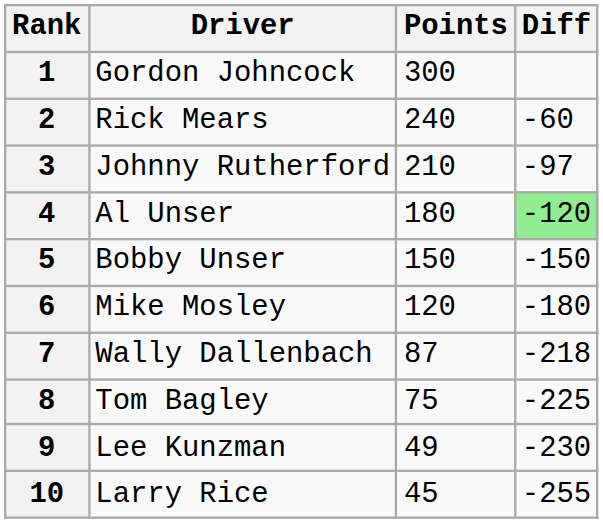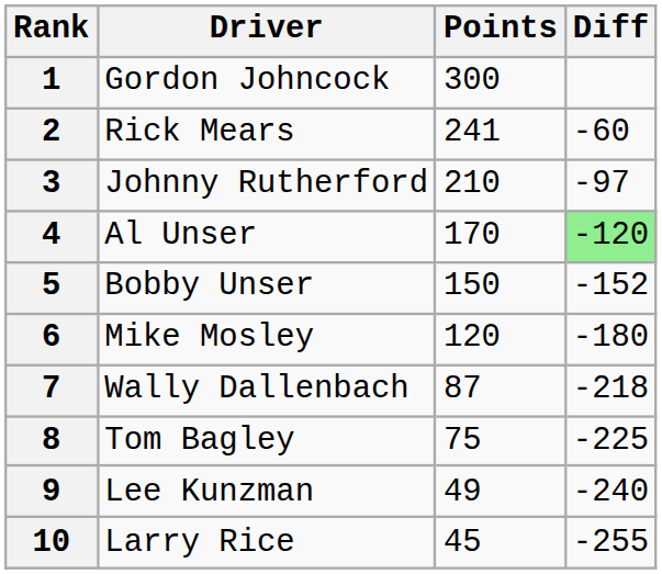2 | Points: 240 -> 241
4 | Points: 180 -> 170
5 | Diff: -150 -> -152
9 | Diff: -230 -> -240
